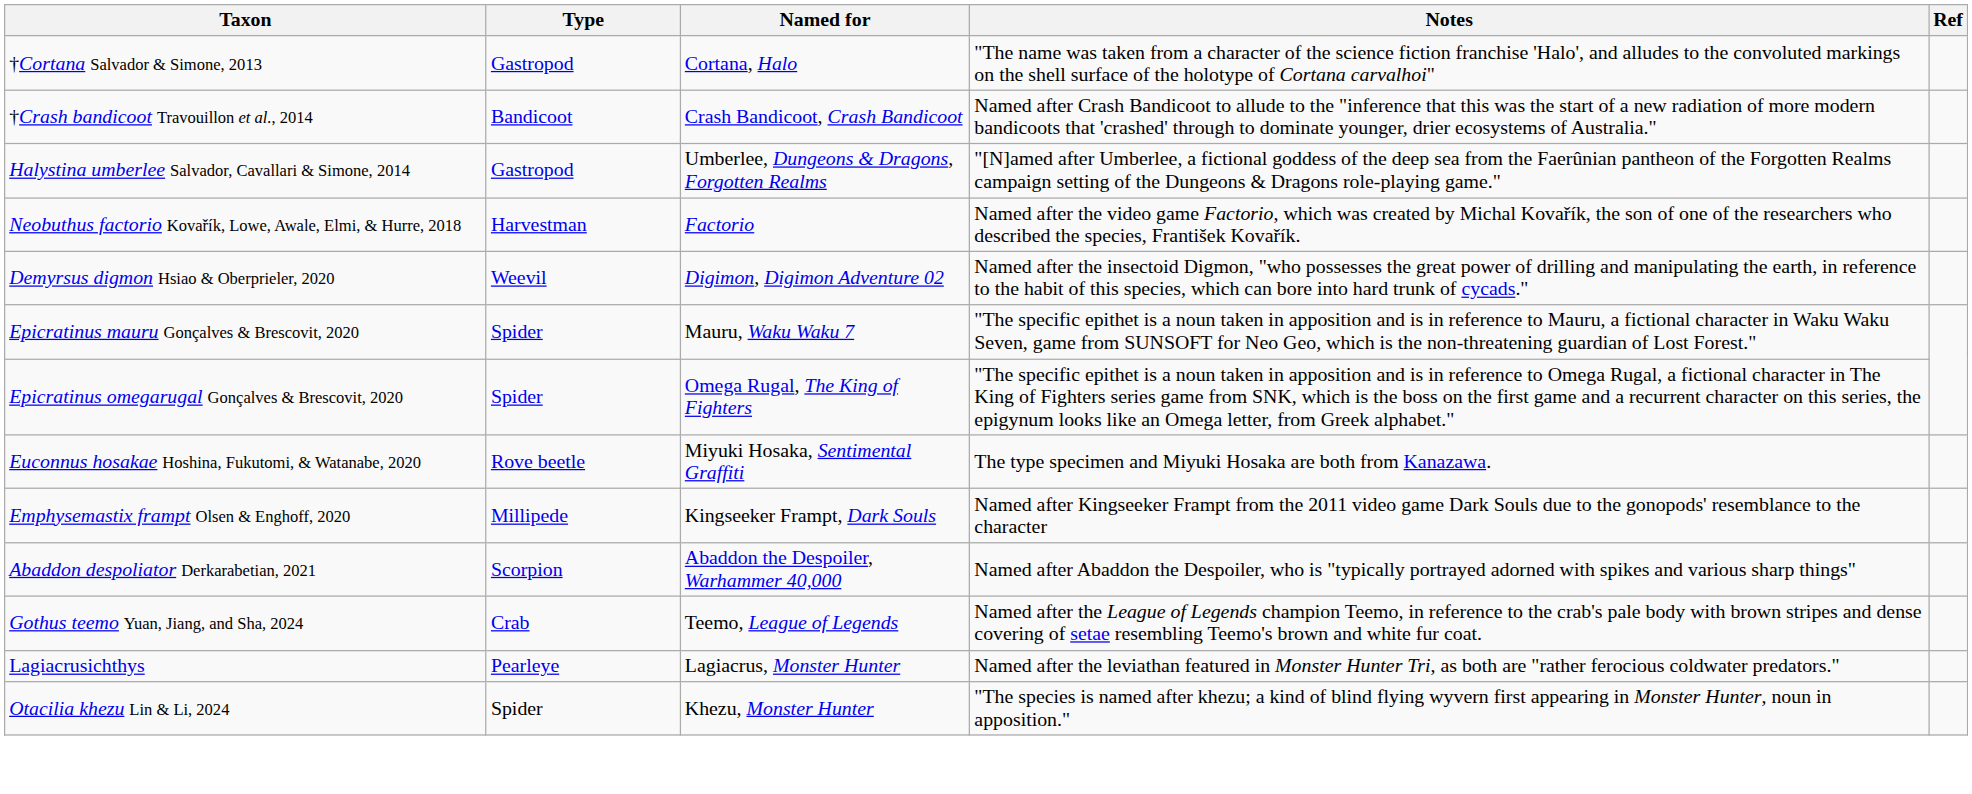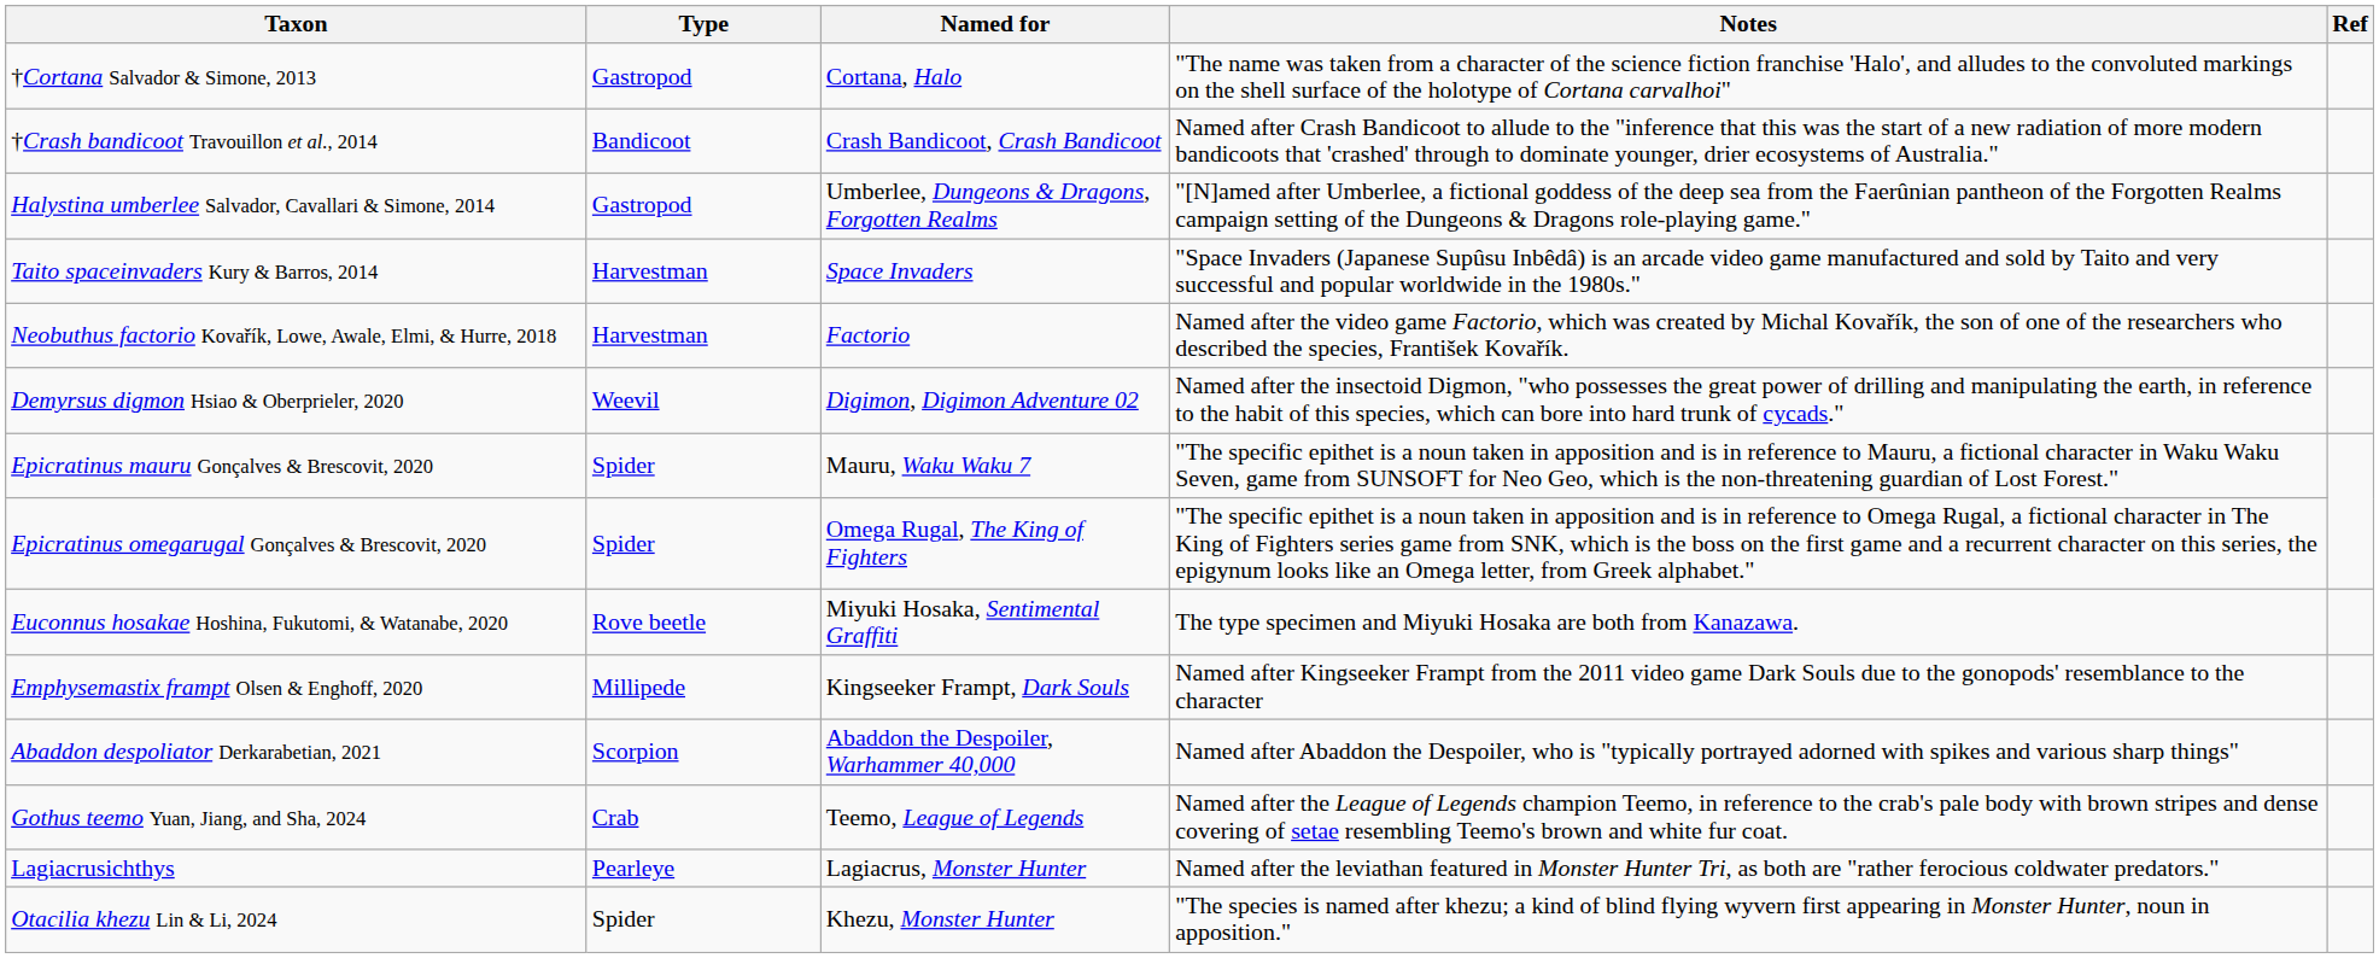+ row: Taito spaceinvaders Kury & Barros, 2014 | Harvestman | Space Invaders | "Space Invaders (Japanese Supûsu Inbêdâ) is an arcade video game manufactured and sold by Taito and very successful and popular worldwide in the 1980s."
